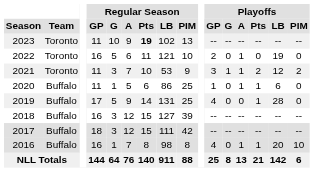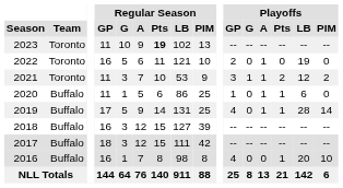2019 | Playoffs / A: 0 -> 1
2019 | Playoffs / PIM: 0 -> 14
2016 | Playoffs / A: 1 -> 0
